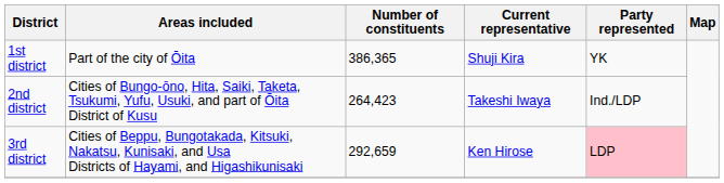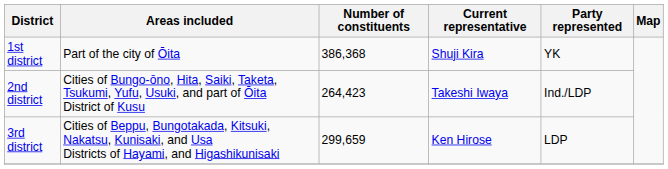1st district | Number of constituents: 386,365 -> 386,368
3rd district | Number of constituents: 292,659 -> 299,659
3rd district | Party represented: pink background -> no background
